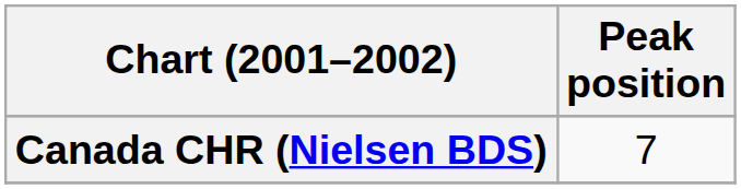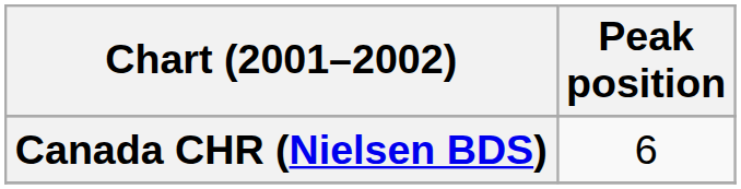Canada CHR (Nielsen BDS) | Peak position: 7 -> 6
